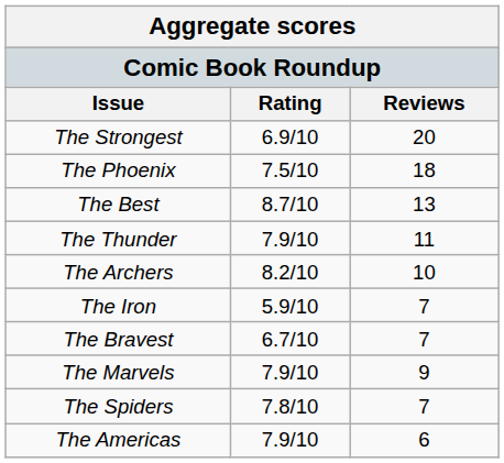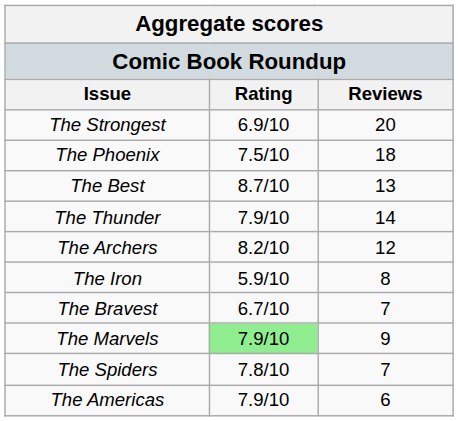The Thunder | Reviews: 11 -> 14
The Archers | Reviews: 10 -> 12
The Iron | Reviews: 7 -> 8
The Marvels | Rating: no background -> lightgreen background
